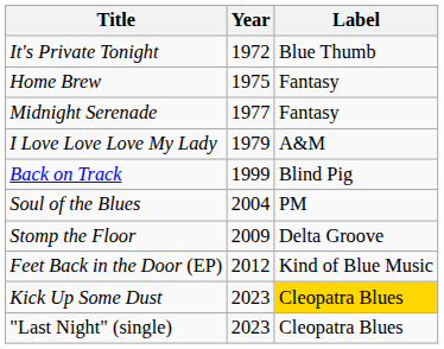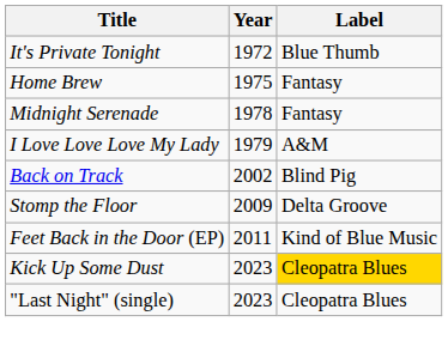Midnight Serenade | Year: 1977 -> 1978
Back on Track | Year: 1999 -> 2002
- row: Soul of the Blues | 2004 | PM
Feet Back in the Door (EP) | Year: 2012 -> 2011
